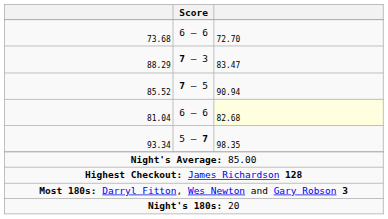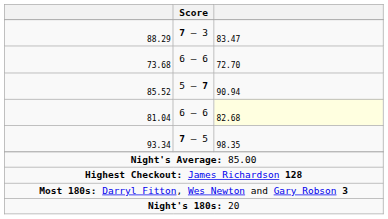rows swapped: 73.68 <-> 88.29
85.52 | Score: 7 – 5 -> 5 – 7
93.34 | Score: 5 – 7 -> 7 – 5
